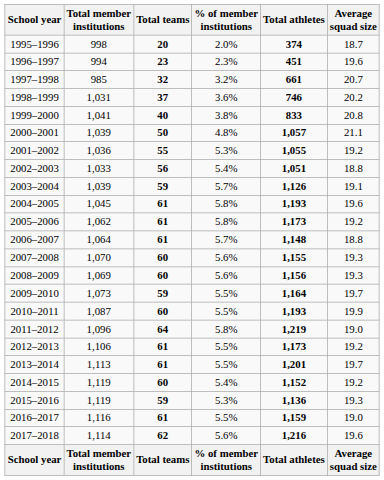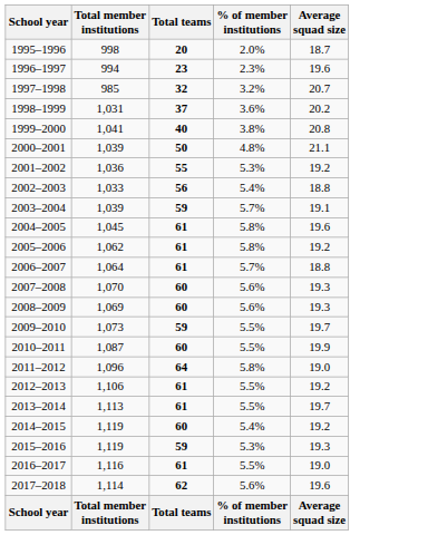- column: Total athletes | 374 | 451 | 661 | 746 | 833 | 1,057 | 1,055 | 1,051 | 1,126 | 1,193 | 1,173 | 1,148 | 1,155 | 1,156 | 1,164 | 1,193 | 1,219 | 1,173 | 1,201 | 1,152 | 1,136 | 1,159 | 1,216 | Total athletes
